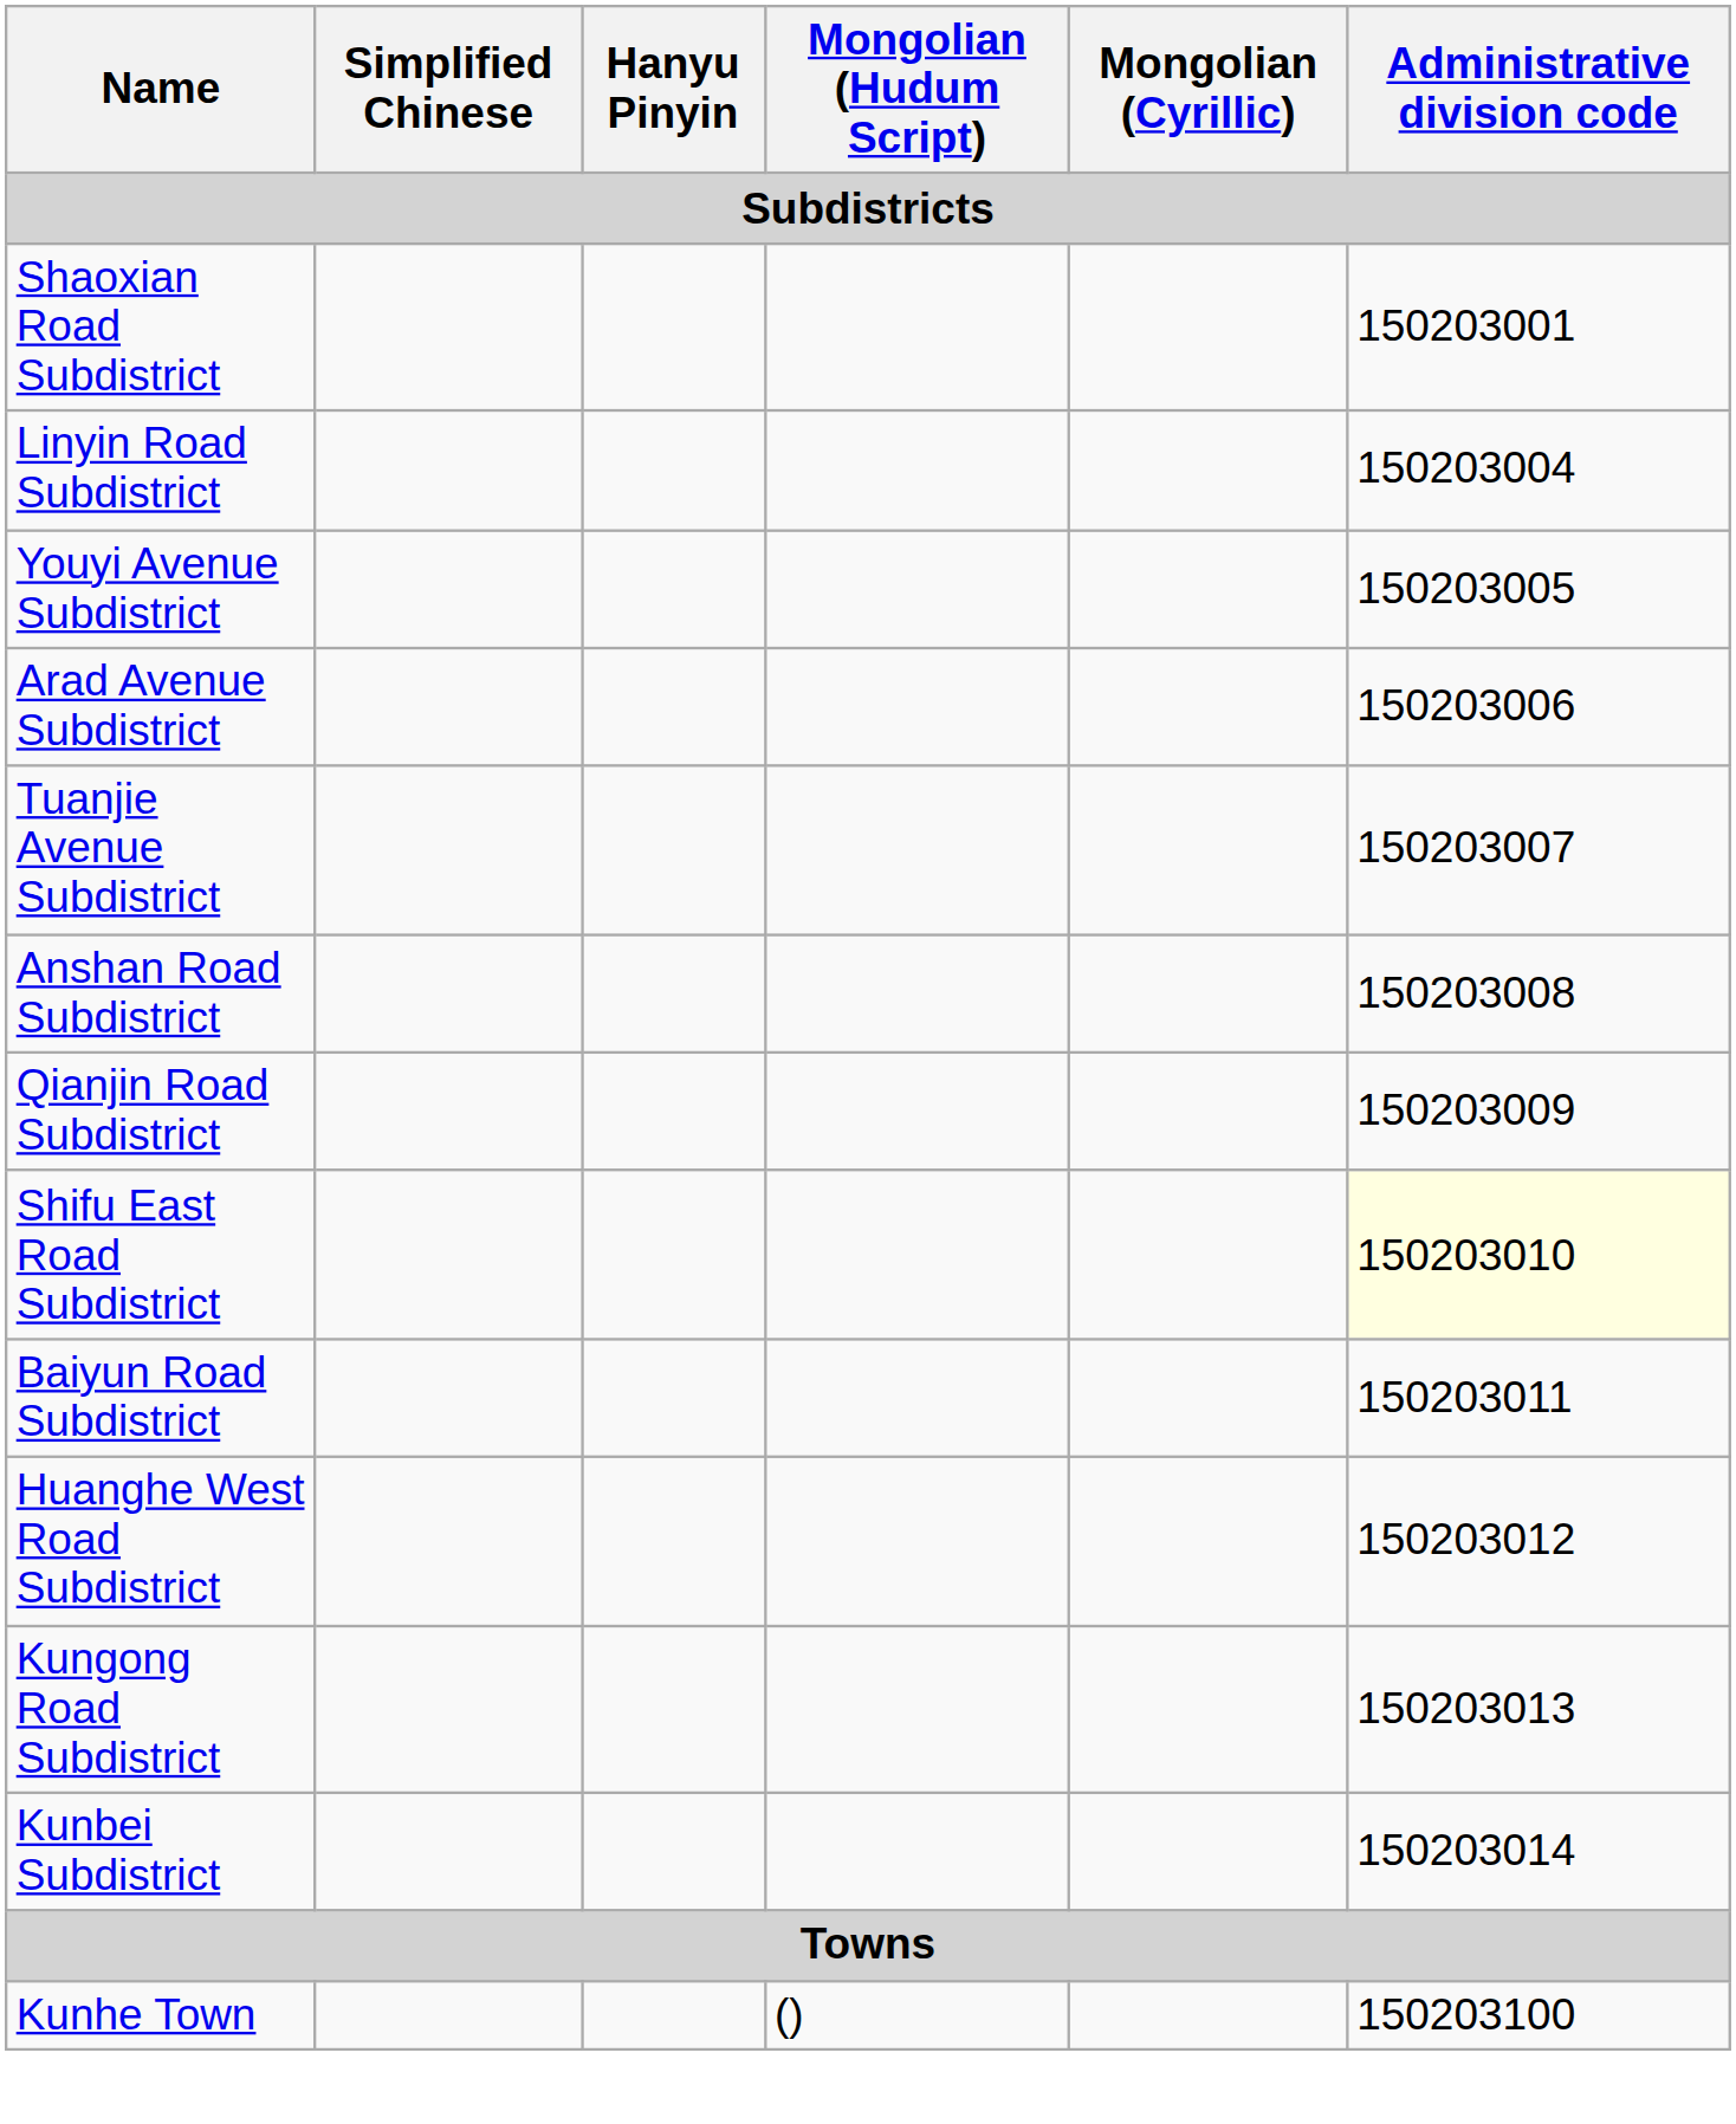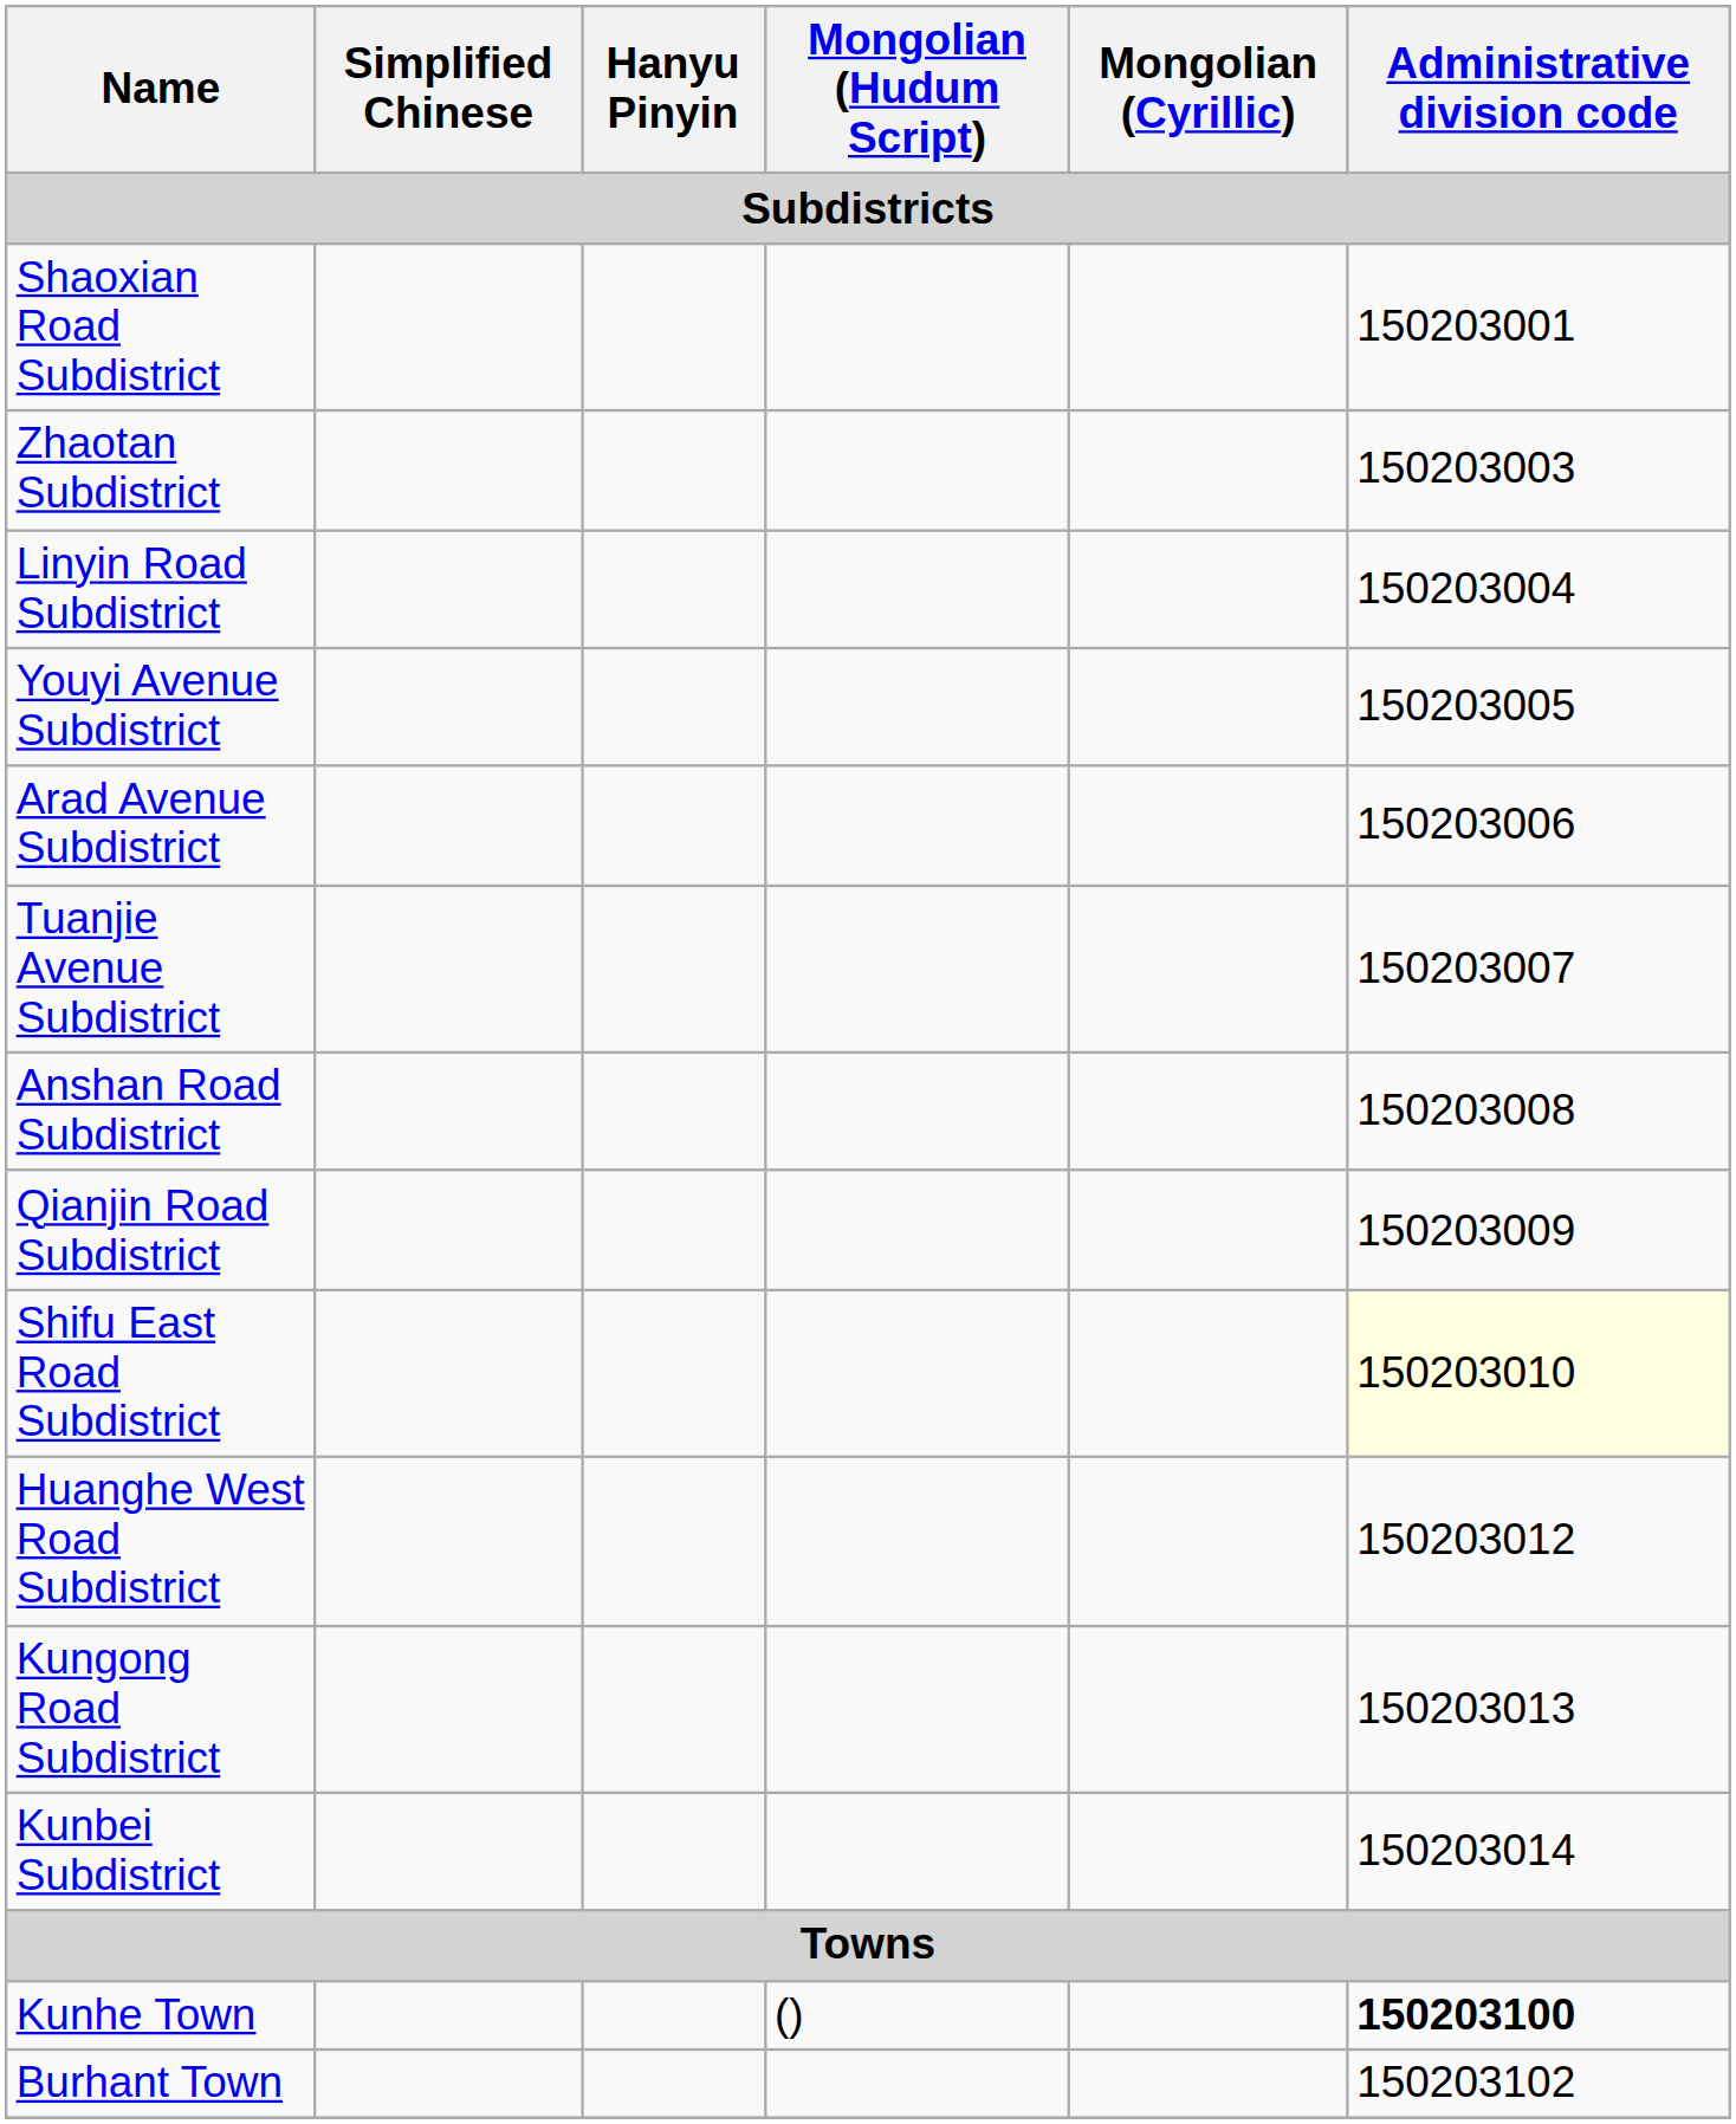+ row: Zhaotan Subdistrict | 150203003
- row: Baiyun Road Subdistrict | 150203011
Kunhe Town | Administrative division code: normal -> bold
+ row: Burhant Town | 150203102
